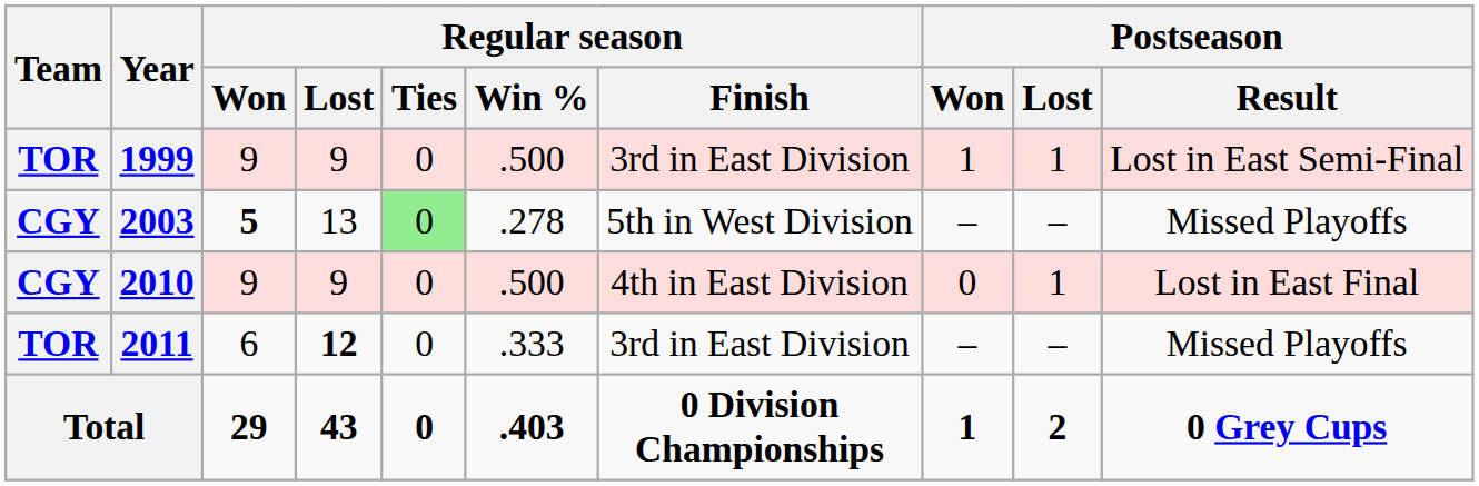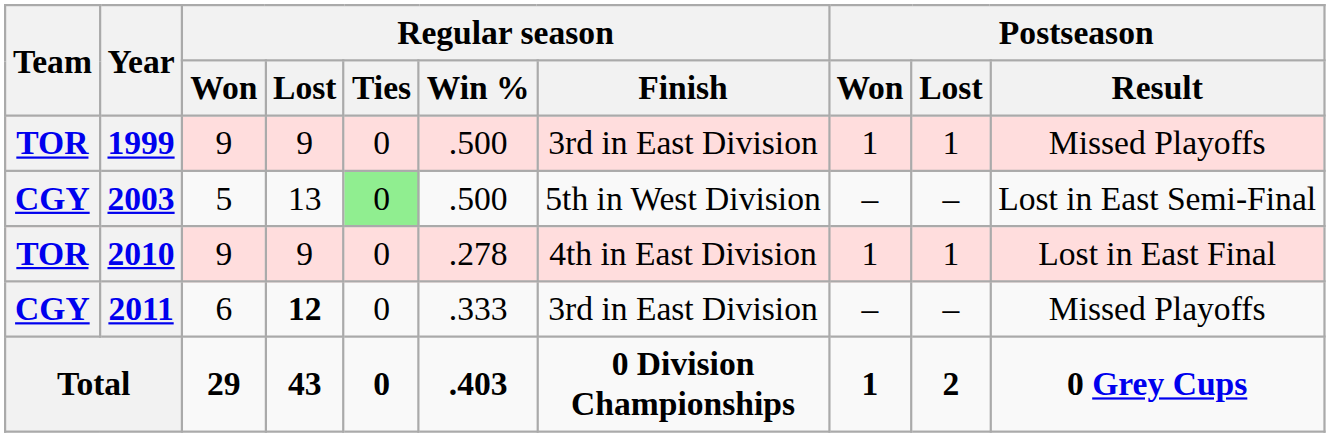1999 | Postseason / Result: Lost in East Semi-Final -> Missed Playoffs
2003 | Regular season / Won: bold -> normal
2003 | Regular season / Win %: .278 -> .500
2003 | Postseason / Result: Missed Playoffs -> Lost in East Semi-Final
2010 | Team: CGY -> TOR
2010 | Regular season / Win %: .500 -> .278
2010 | Postseason / Won: 0 -> 1
2011 | Team: TOR -> CGY
